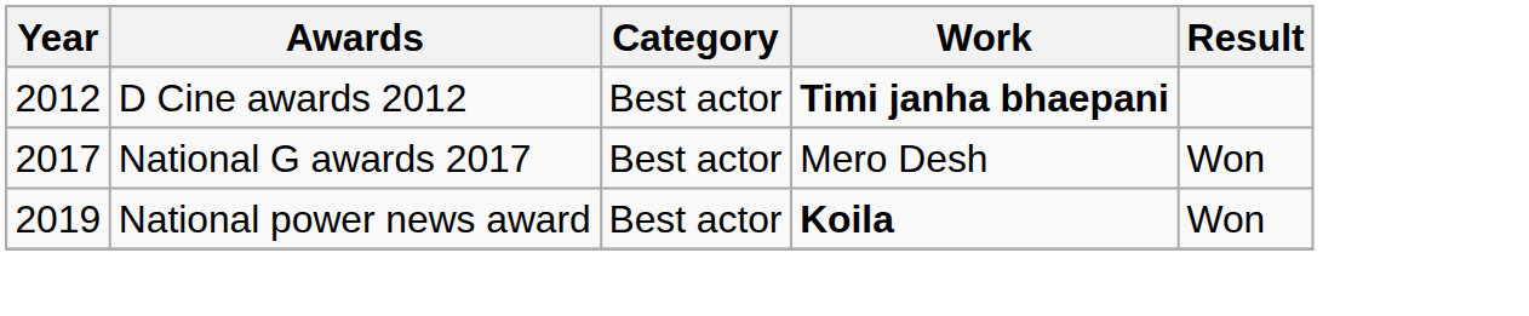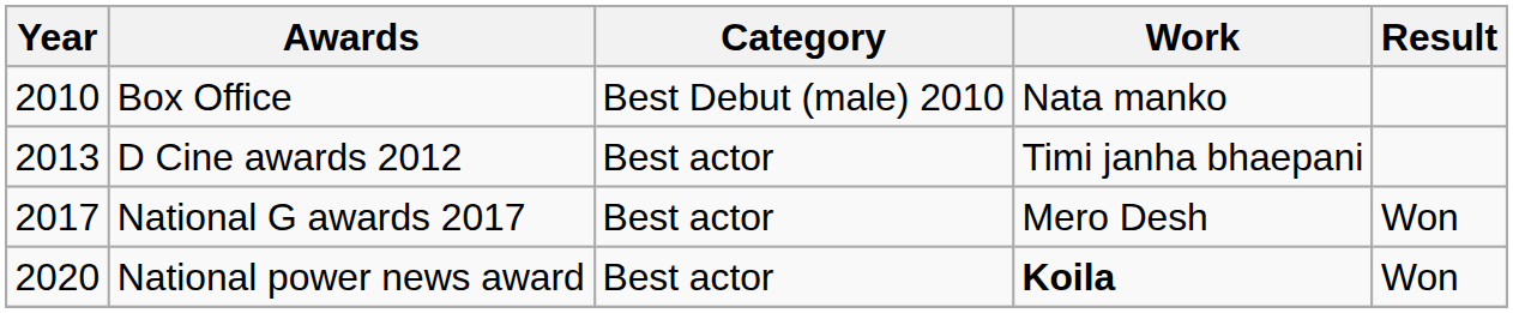+ row: 2010 | Box Office | Best Debut (male) 2010 | Nata manko
D Cine awards 2012 | Year: 2012 -> 2013
D Cine awards 2012 | Work: bold -> normal
National power news award | Year: 2019 -> 2020
